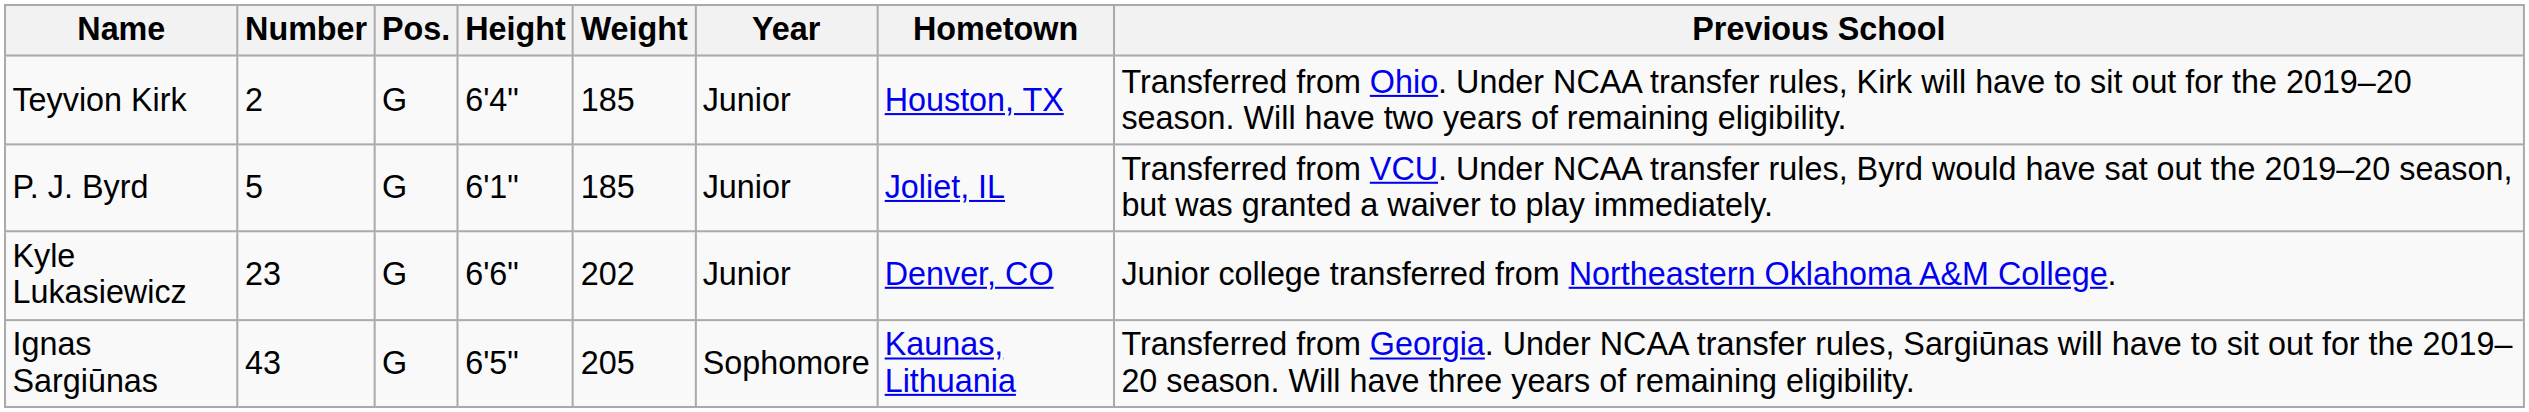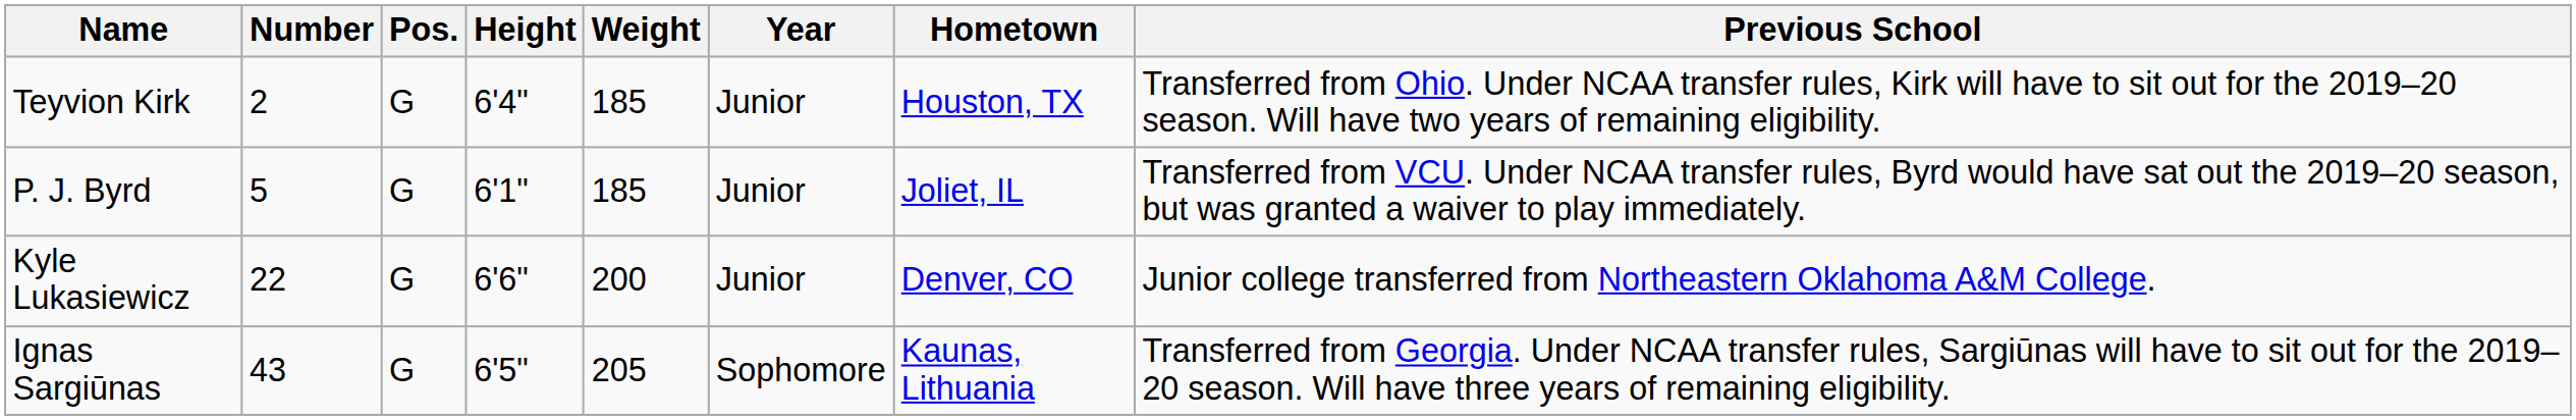Kyle Lukasiewicz | Number: 23 -> 22
Kyle Lukasiewicz | Weight: 202 -> 200
